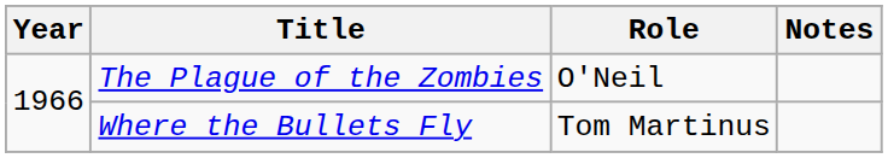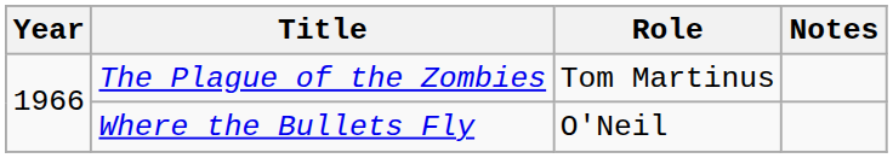The Plague of the Zombies | Role: O'Neil -> Tom Martinus
Where the Bullets Fly | Role: Tom Martinus -> O'Neil
